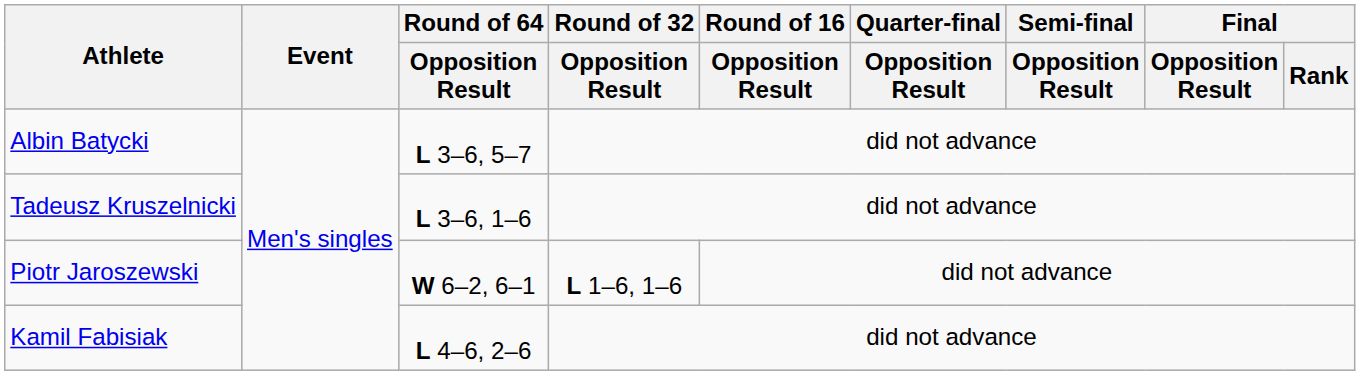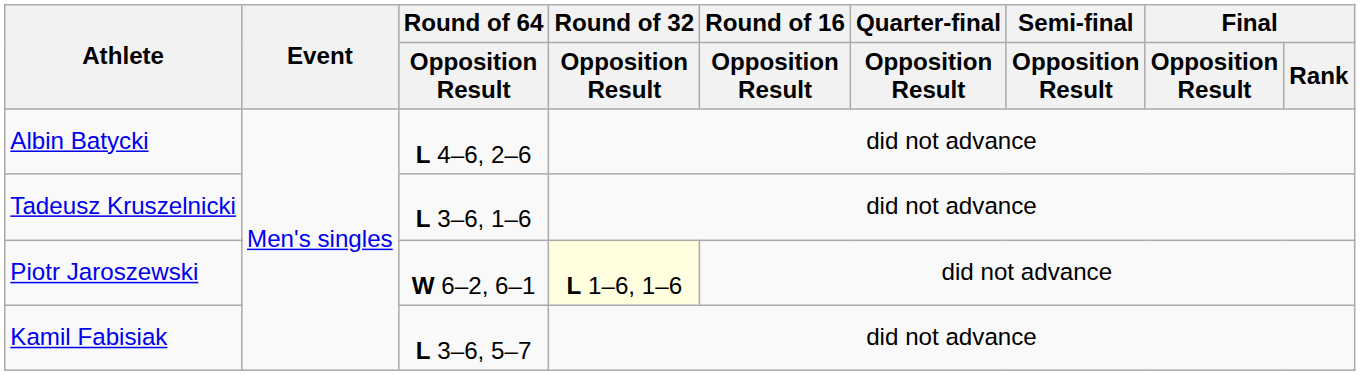Albin Batycki | Round of 64 / Opposition Result: L 3–6, 5–7 -> L 4–6, 2–6
Piotr Jaroszewski | Round of 32 / Opposition Result: no background -> lightyellow background
Kamil Fabisiak | Round of 64 / Opposition Result: L 4–6, 2–6 -> L 3–6, 5–7
